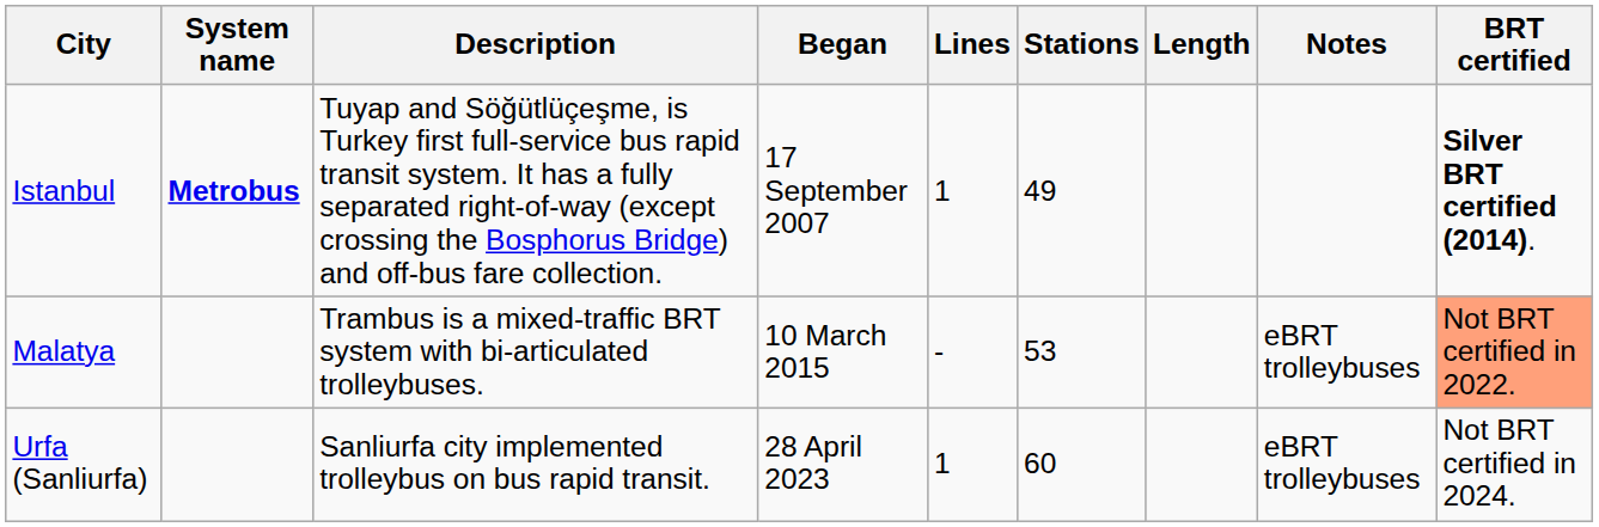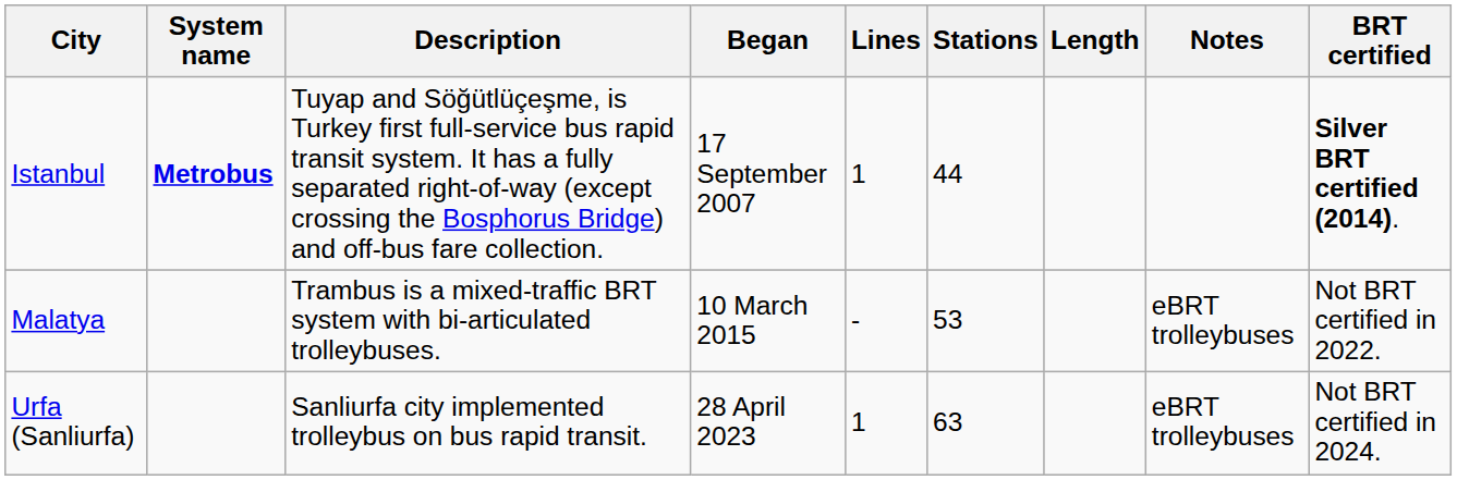Istanbul | Stations: 49 -> 44
Malatya | BRT certified: lightsalmon background -> no background
Urfa (Sanliurfa) | Stations: 60 -> 63
